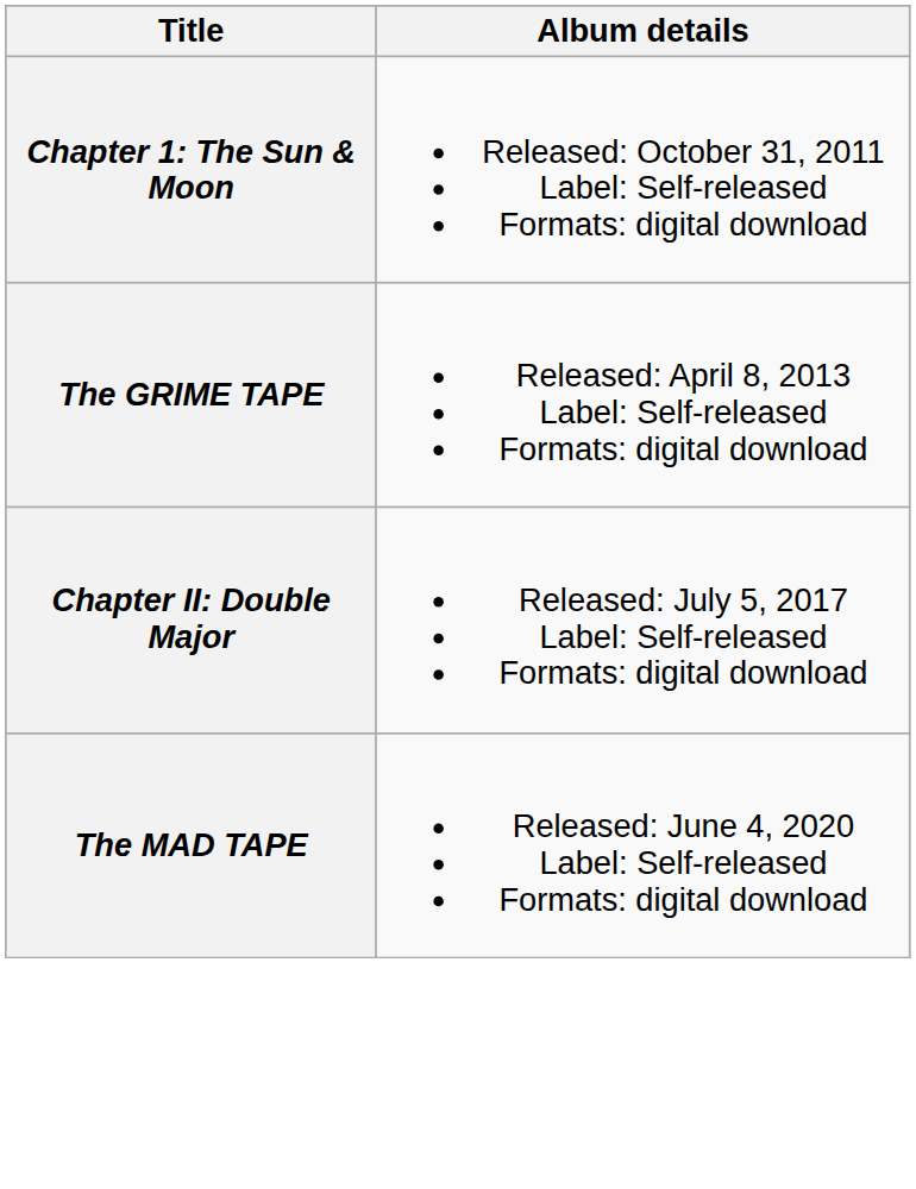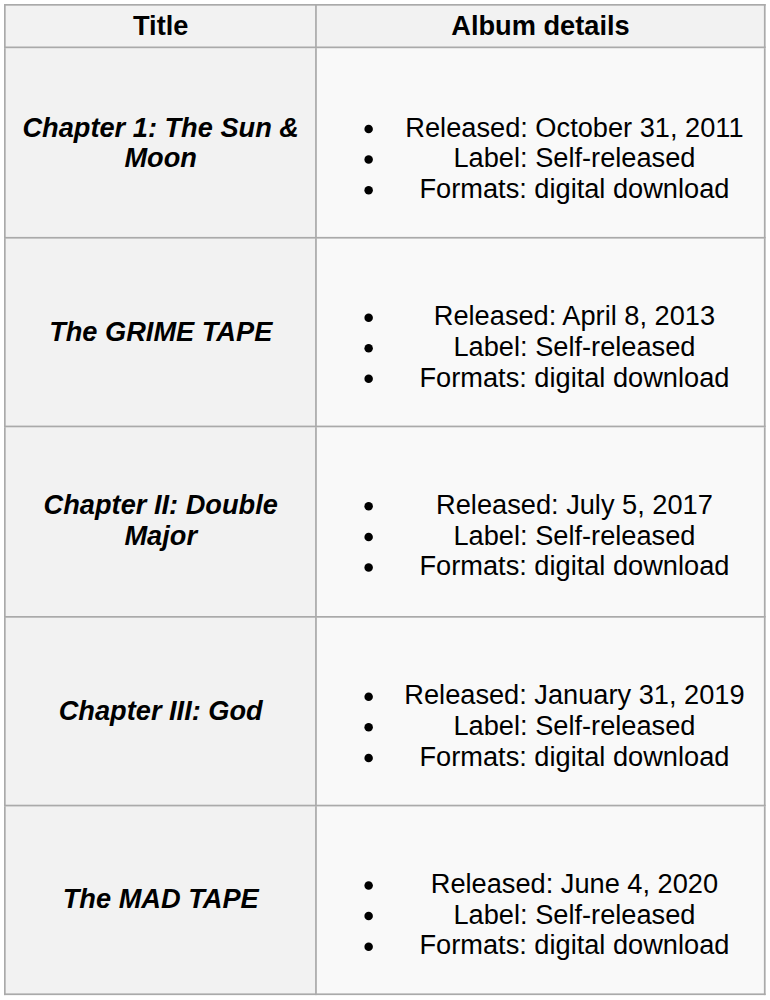+ row: Chapter III: God | Released: January 31, 2019 Label: Self-released Formats: digital download
